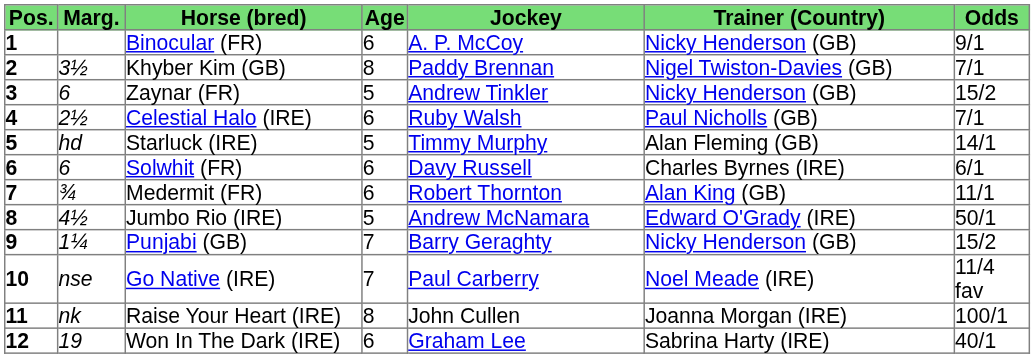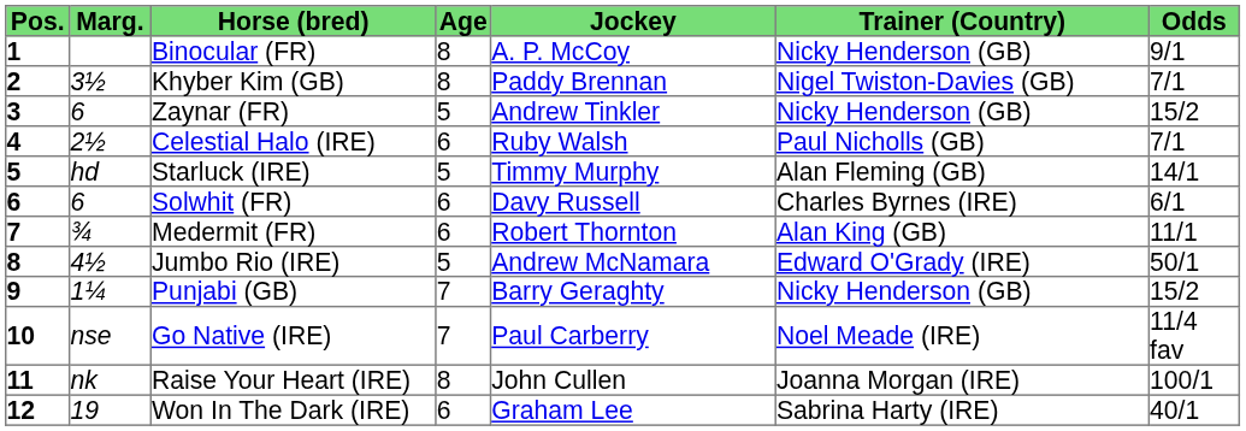Binocular (FR) | Age: 6 -> 8
